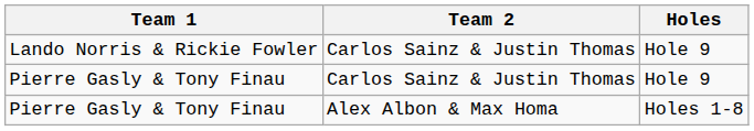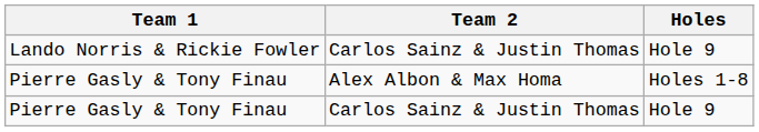rows swapped: Pierre Gasly & Tony Finau / Alex Albon & Max Homa <-> Pierre Gasly & Tony Finau / Carlos Sainz & Justin Thomas
